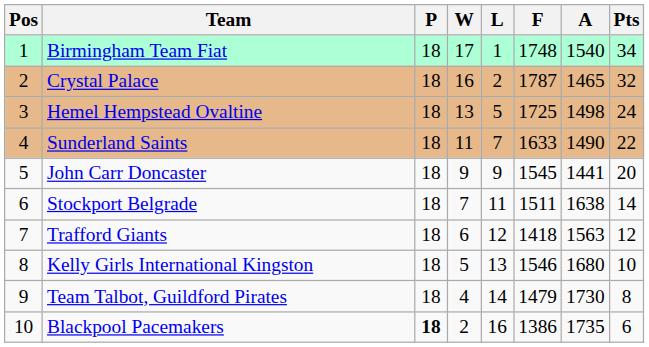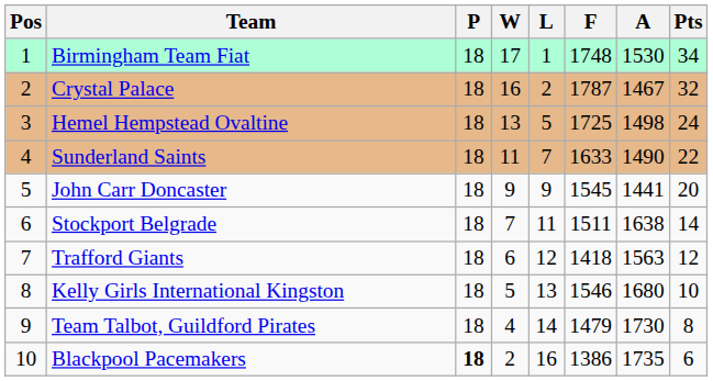Birmingham Team Fiat | A: 1540 -> 1530
Crystal Palace | A: 1465 -> 1467
